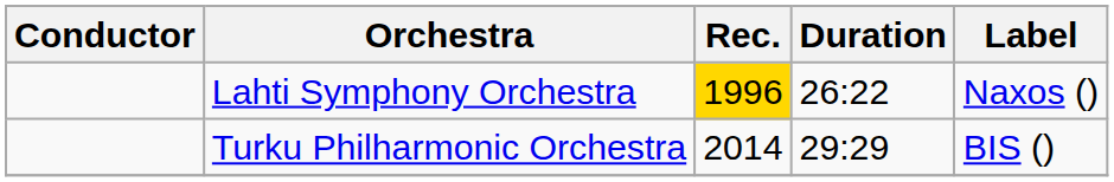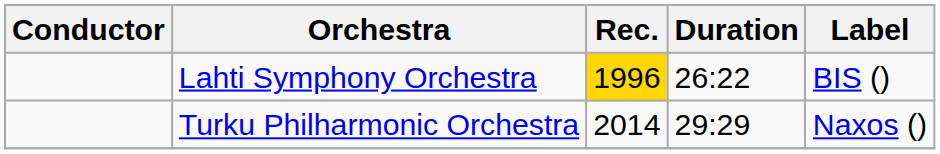Lahti Symphony Orchestra | Label: Naxos () -> BIS ()
Turku Philharmonic Orchestra | Label: BIS () -> Naxos ()
